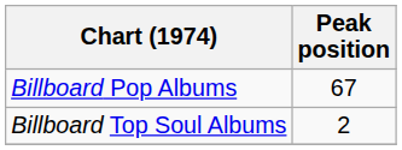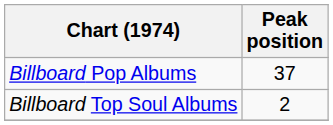Billboard Pop Albums | Peak position: 67 -> 37
